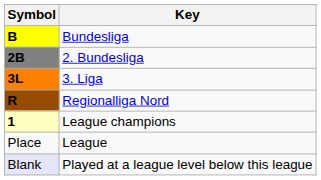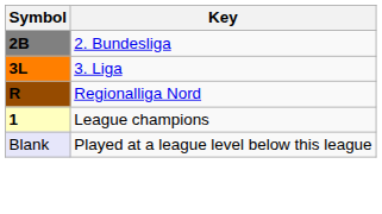- row: B | Bundesliga
- row: Place | League
